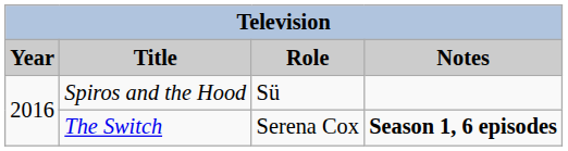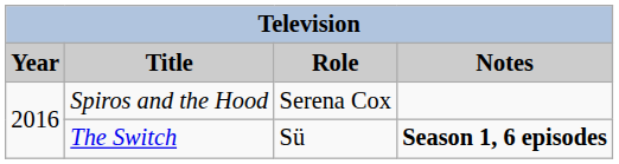Spiros and the Hood | Role: Sü -> Serena Cox
The Switch | Role: Serena Cox -> Sü
